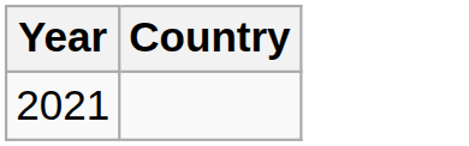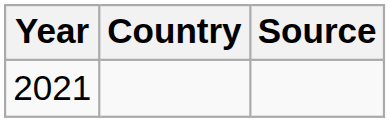+ column: Source
